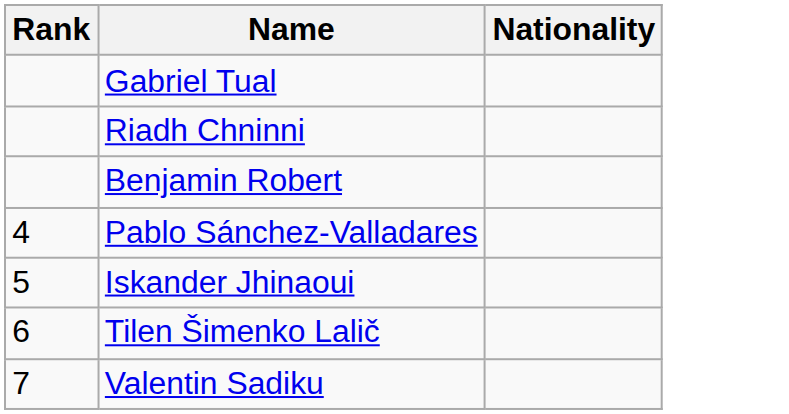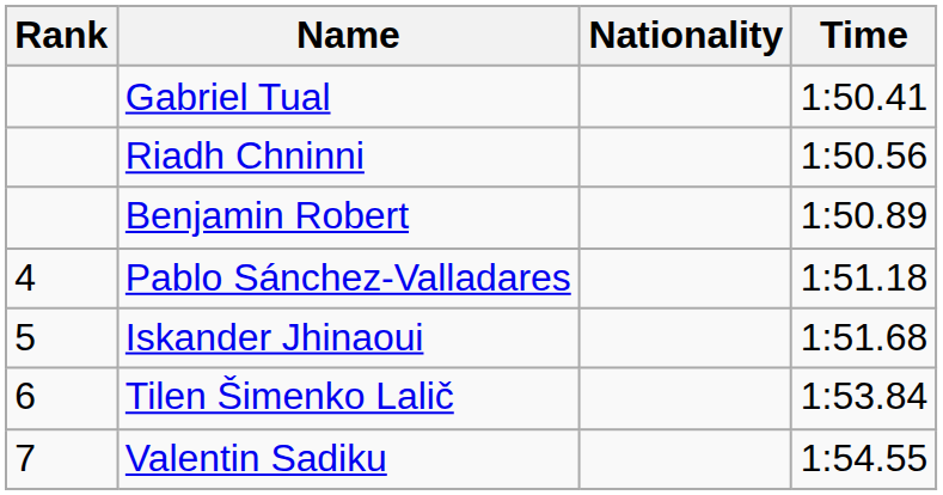+ column: Time | 1:50.41 | 1:50.56 | 1:50.89 | 1:51.18 | 1:51.68 | 1:53.84 | 1:54.55
